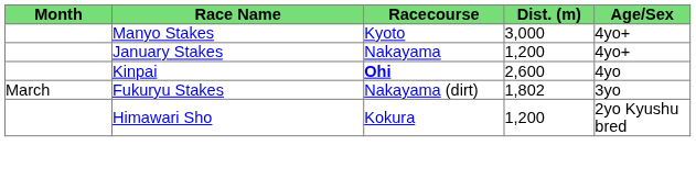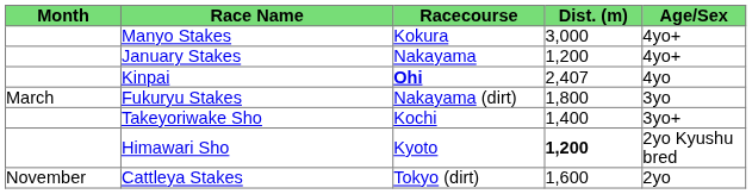Manyo Stakes | Racecourse: Kyoto -> Kokura
Kinpai | Dist. (m): 2,600 -> 2,407
Fukuryu Stakes | Dist. (m): 1,802 -> 1,800
+ row: Takeyoriwake Sho | Kochi | 1,400 | 3yo+
Himawari Sho | Racecourse: Kokura -> Kyoto
Himawari Sho | Dist. (m): normal -> bold
+ row: November | Cattleya Stakes | Tokyo (dirt) | 1,600 | 2yo
